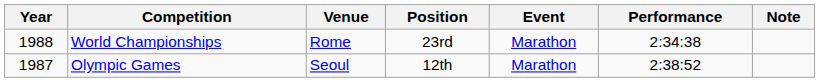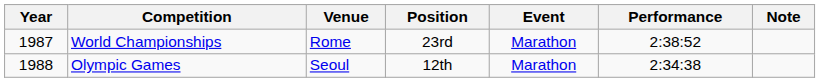World Championships | Year: 1988 -> 1987
World Championships | Performance: 2:34:38 -> 2:38:52
Olympic Games | Year: 1987 -> 1988
Olympic Games | Performance: 2:38:52 -> 2:34:38
